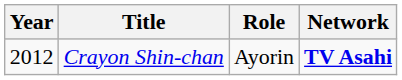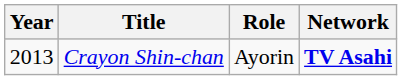Crayon Shin-chan | Year: 2012 -> 2013
